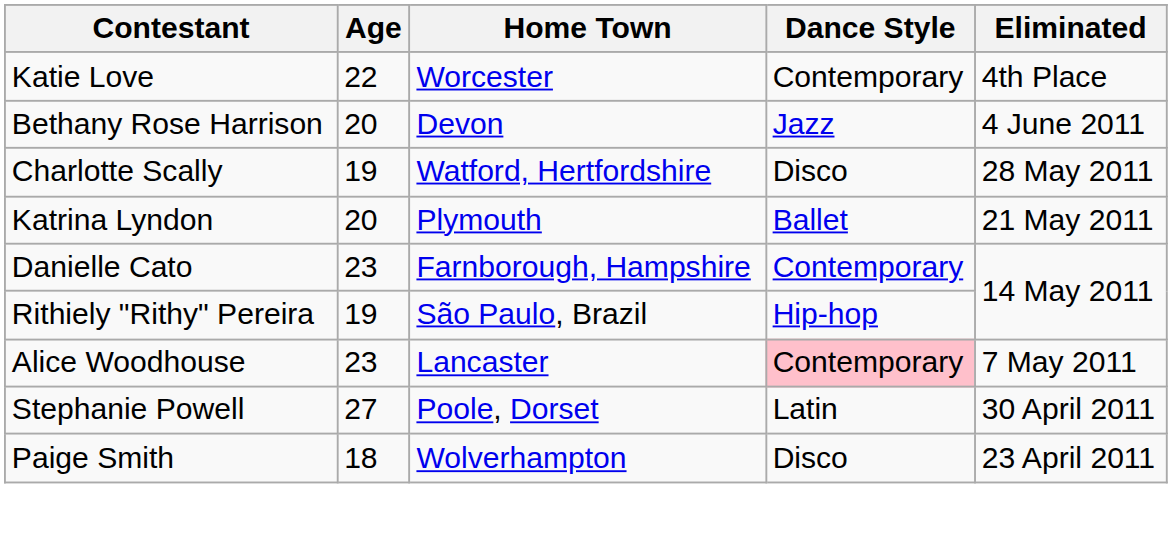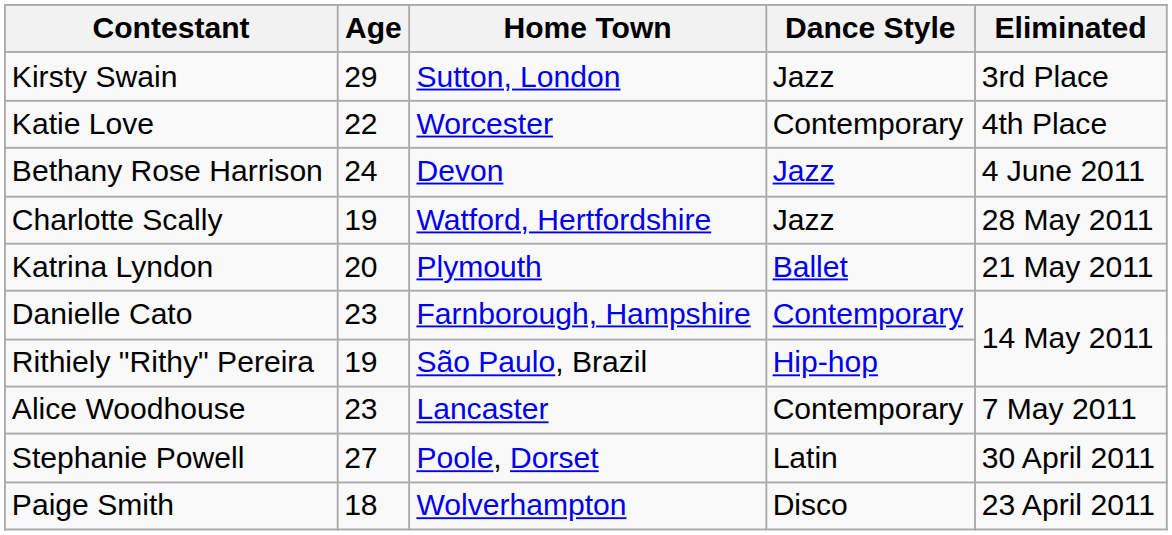+ row: Kirsty Swain | 29 | Sutton, London | Jazz | 3rd Place
Bethany Rose Harrison | Age: 20 -> 24
Charlotte Scally | Dance Style: Disco -> Jazz
Alice Woodhouse | Dance Style: pink background -> no background
